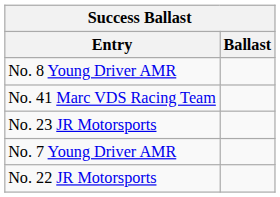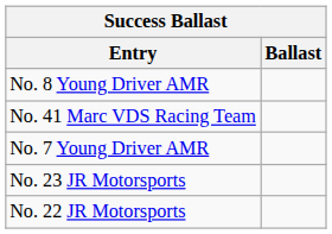rows swapped: No. 7 Young Driver AMR <-> No. 23 JR Motorsports
